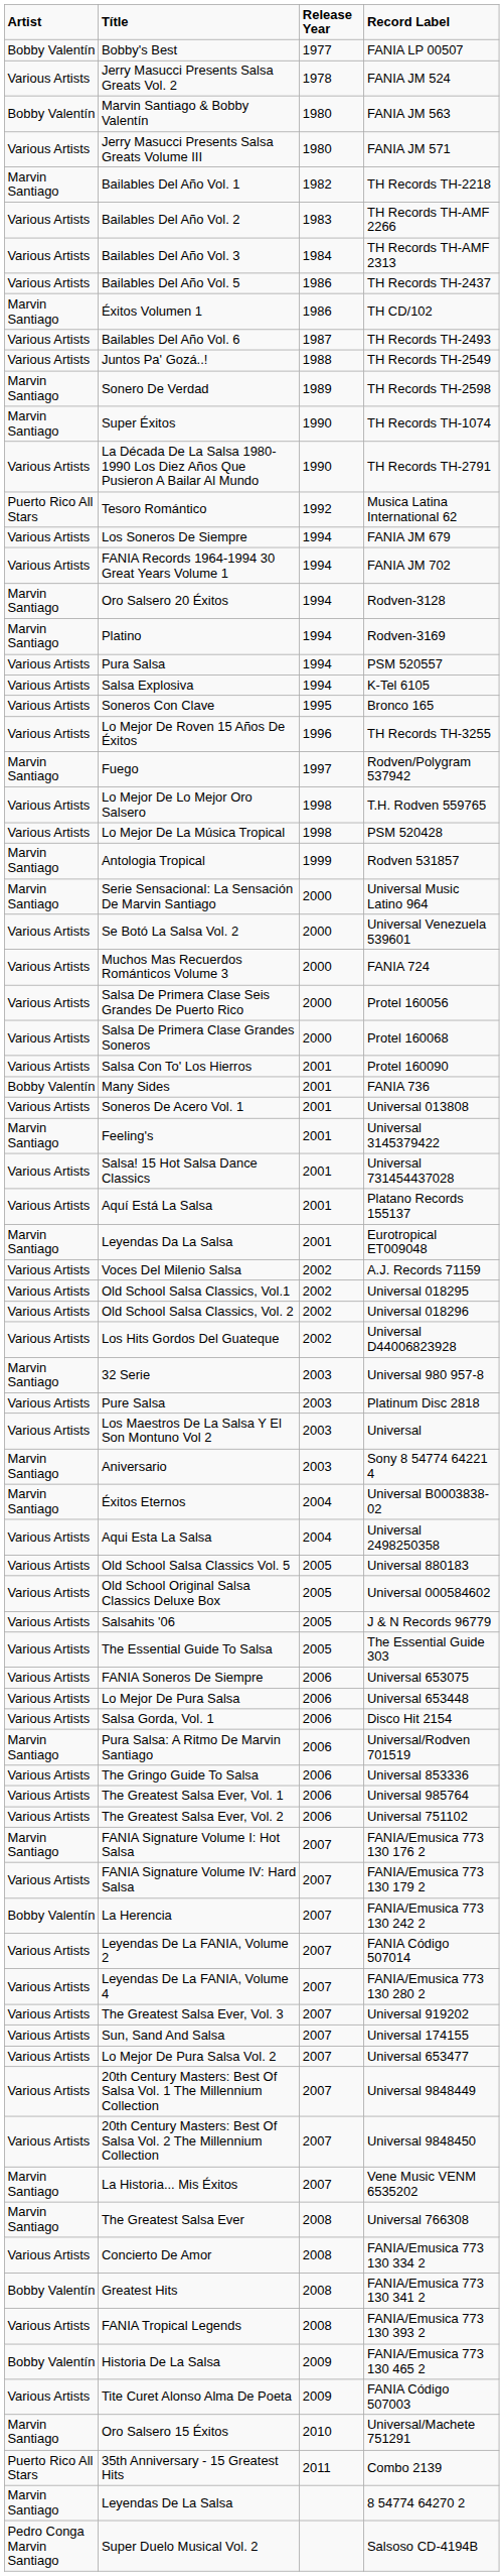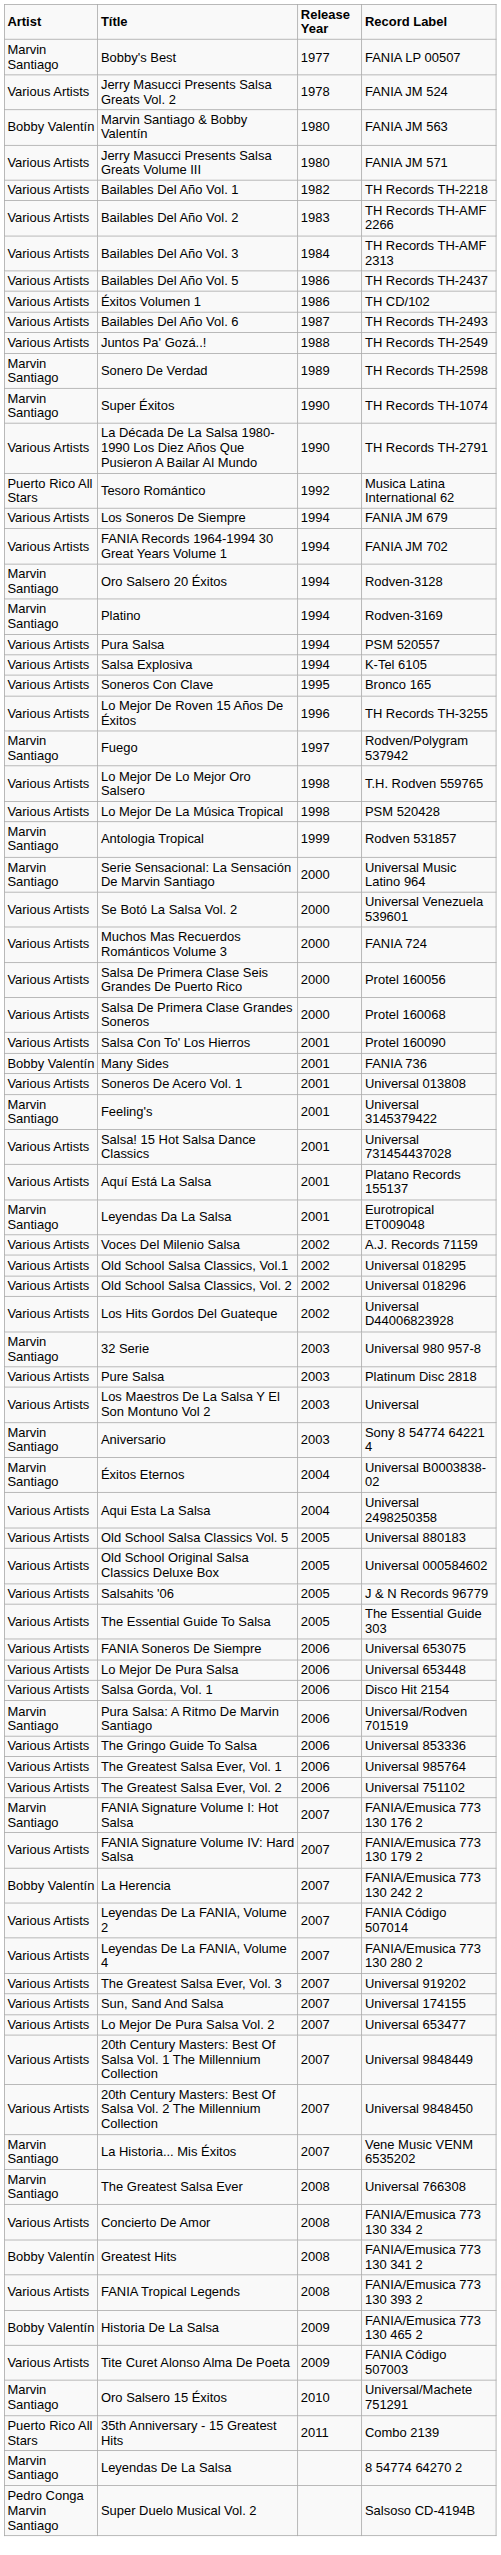Bobby's Best | Artist: Bobby Valentín -> Marvin Santiago
Bailables Del Año Vol. 1 | Artist: Marvin Santiago -> Various Artists
Éxitos Volumen 1 | Artist: Marvin Santiago -> Various Artists
